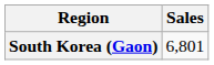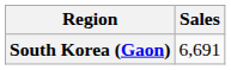South Korea (Gaon) | Sales: 6,801 -> 6,691
